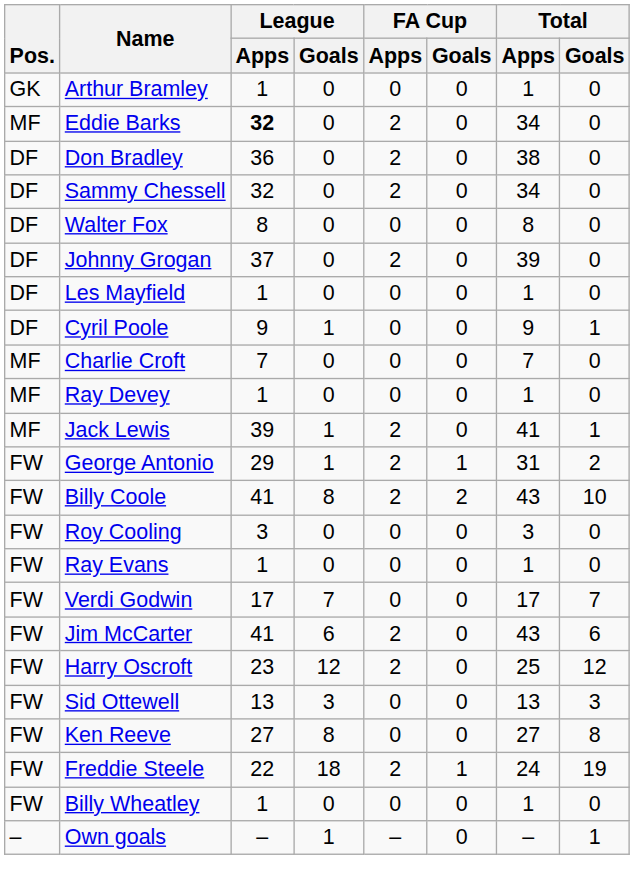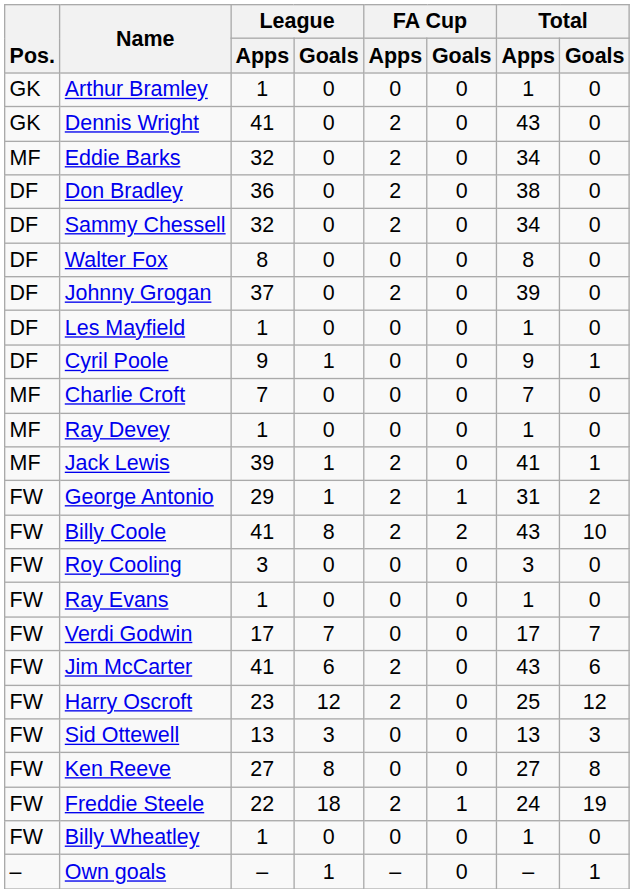+ row: GK | Dennis Wright | 41 | 0 | 2 | 0 | 43 | 0
Eddie Barks | League / Apps: bold -> normal
